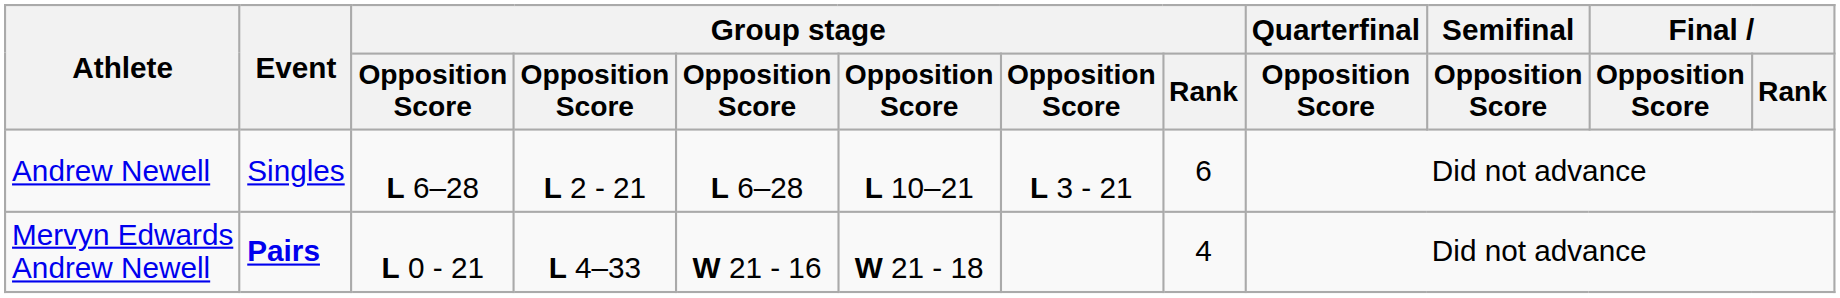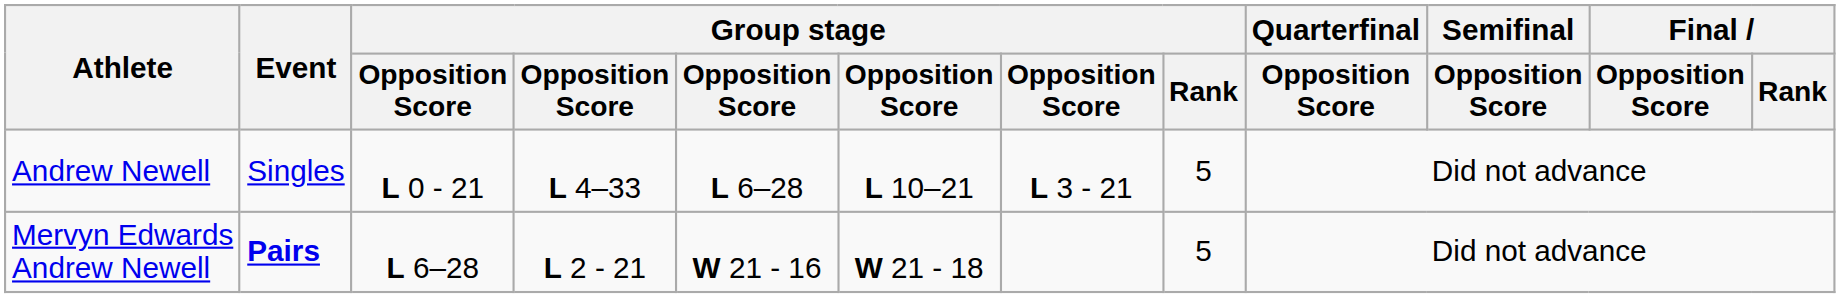Andrew Newell | column 3: L 6–28 -> L 0 - 21
Andrew Newell | column 4: L 2 - 21 -> L 4–33
Andrew Newell | Group stage / Rank: 6 -> 5
Mervyn Edwards Andrew Newell | column 3: L 0 - 21 -> L 6–28
Mervyn Edwards Andrew Newell | column 4: L 4–33 -> L 2 - 21
Mervyn Edwards Andrew Newell | Group stage / Rank: 4 -> 5
